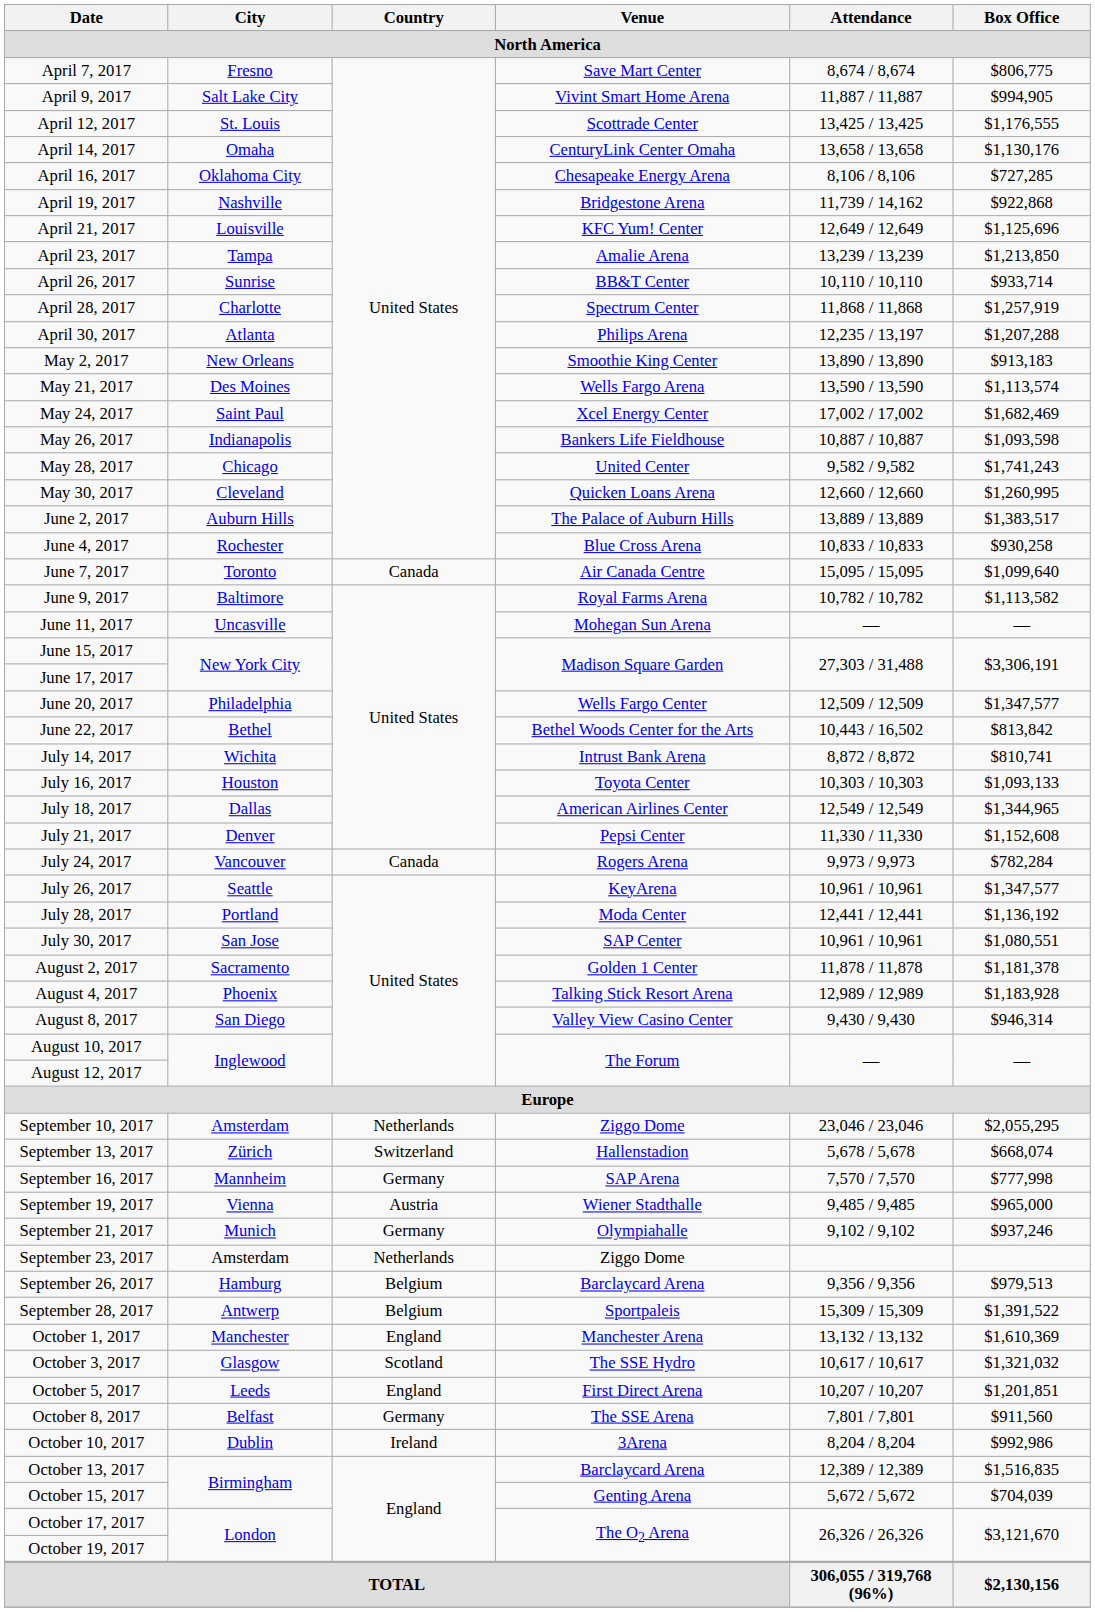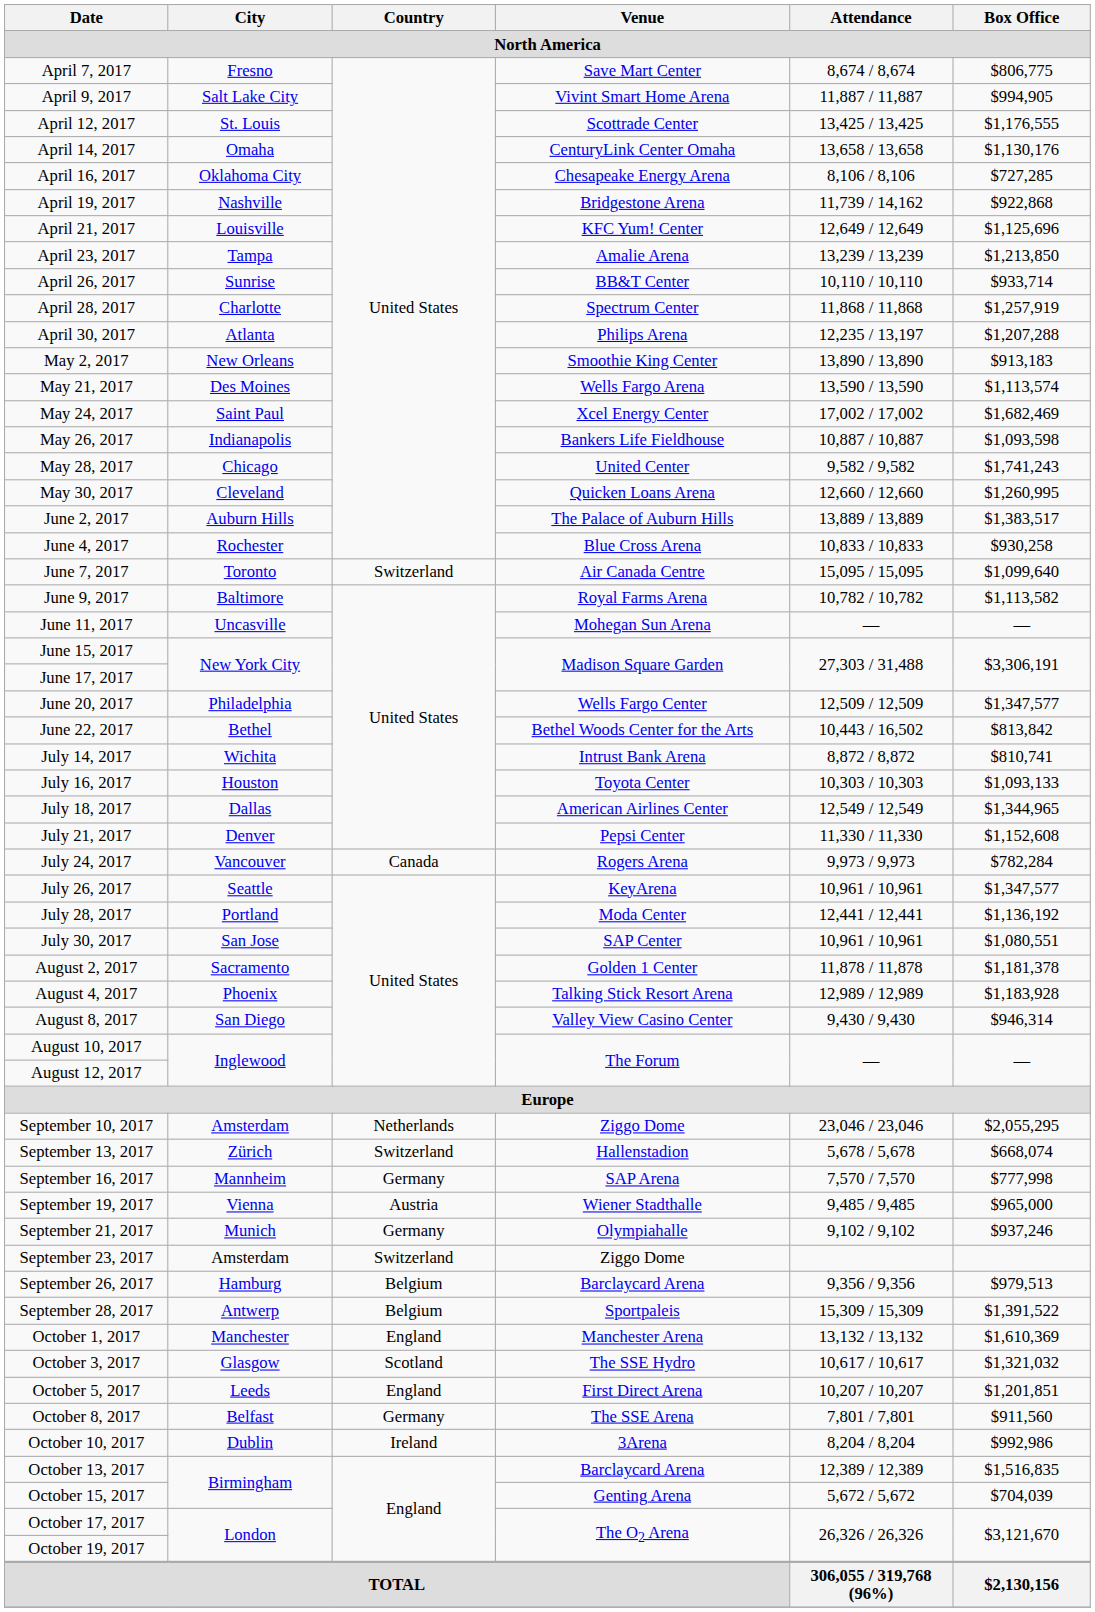June 7, 2017 | Country: Canada -> Switzerland
September 23, 2017 | Country: Netherlands -> Switzerland
